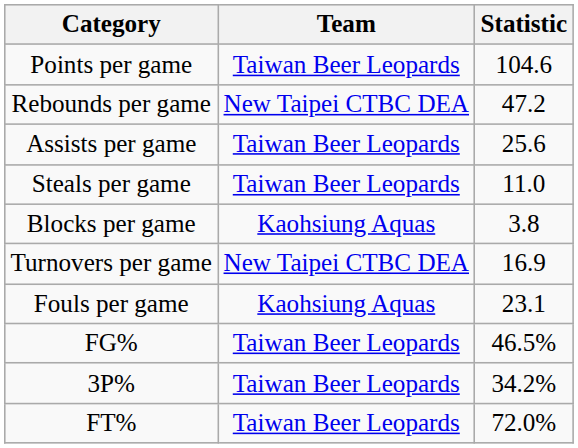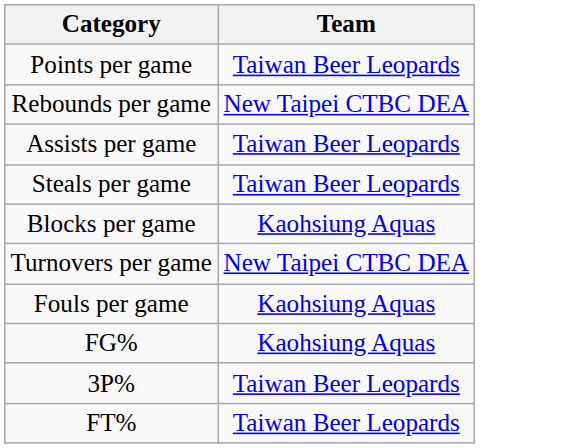- column: Statistic | 104.6 | 47.2 | 25.6 | 11.0 | 3.8 | 16.9 | 23.1 | 46.5% | 34.2% | 72.0%
FG% | Team: Taiwan Beer Leopards -> Kaohsiung Aquas
